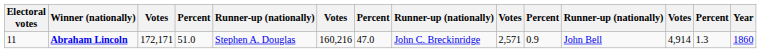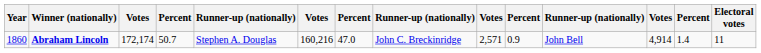columns swapped: Year <-> Electoral votes
Abraham Lincoln | column 3: 172,171 -> 172,174
Abraham Lincoln | column 4: 51.0 -> 50.7
Abraham Lincoln | column 13: 1.3 -> 1.4
